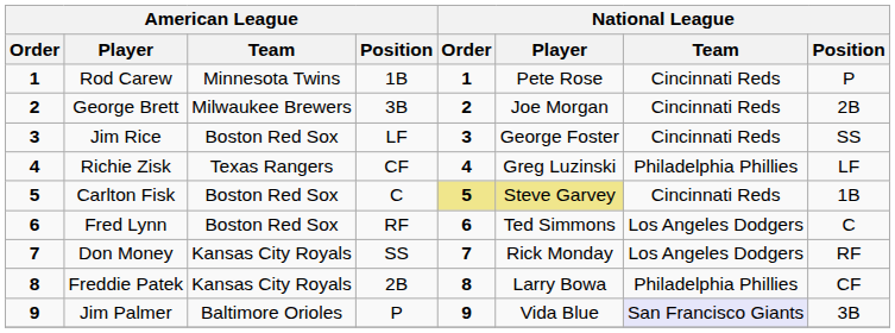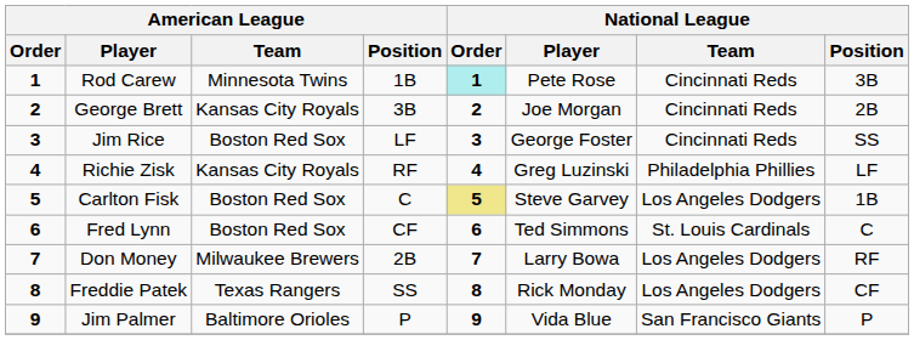Rod Carew | National League / Order: no background -> paleturquoise background
Rod Carew | National League / Position: P -> 3B
George Brett | American League / Team: Milwaukee Brewers -> Kansas City Royals
Richie Zisk | American League / Team: Texas Rangers -> Kansas City Royals
Richie Zisk | American League / Position: CF -> RF
Carlton Fisk | National League / Player: khaki background -> no background
Carlton Fisk | National League / Team: Cincinnati Reds -> Los Angeles Dodgers
Fred Lynn | American League / Position: RF -> CF
Fred Lynn | National League / Team: Los Angeles Dodgers -> St. Louis Cardinals
Don Money | American League / Team: Kansas City Royals -> Milwaukee Brewers
Don Money | American League / Position: SS -> 2B
Don Money | National League / Player: Rick Monday -> Larry Bowa
Freddie Patek | American League / Team: Kansas City Royals -> Texas Rangers
Freddie Patek | American League / Position: 2B -> SS
Freddie Patek | National League / Player: Larry Bowa -> Rick Monday
Freddie Patek | National League / Team: Philadelphia Phillies -> Los Angeles Dodgers
Jim Palmer | National League / Team: lavender background -> no background
Jim Palmer | National League / Position: 3B -> P
